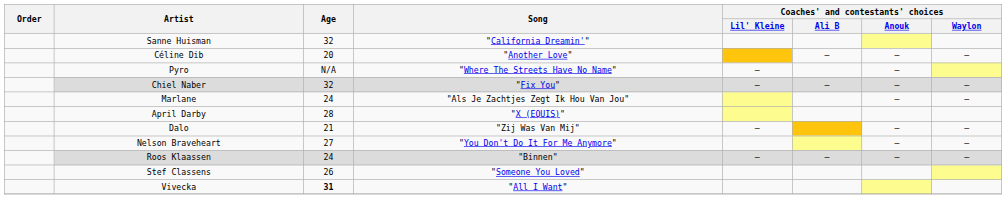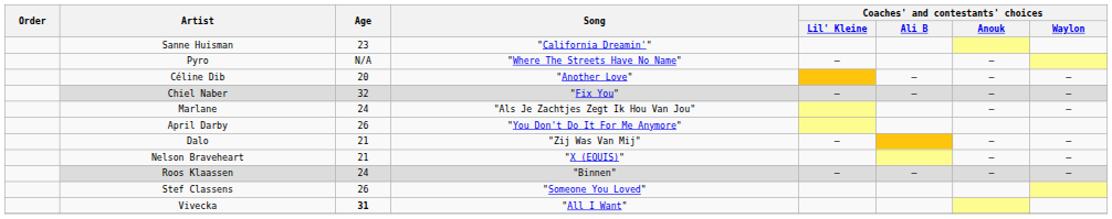Sanne Huisman | Age: 32 -> 23
rows swapped: Céline Dib <-> Pyro
April Darby | Age: 28 -> 26
April Darby | Song: "X (EQUIS)" -> "You Don't Do It For Me Anymore"
Nelson Braveheart | Age: 27 -> 21
Nelson Braveheart | Song: "You Don't Do It For Me Anymore" -> "X (EQUIS)"
